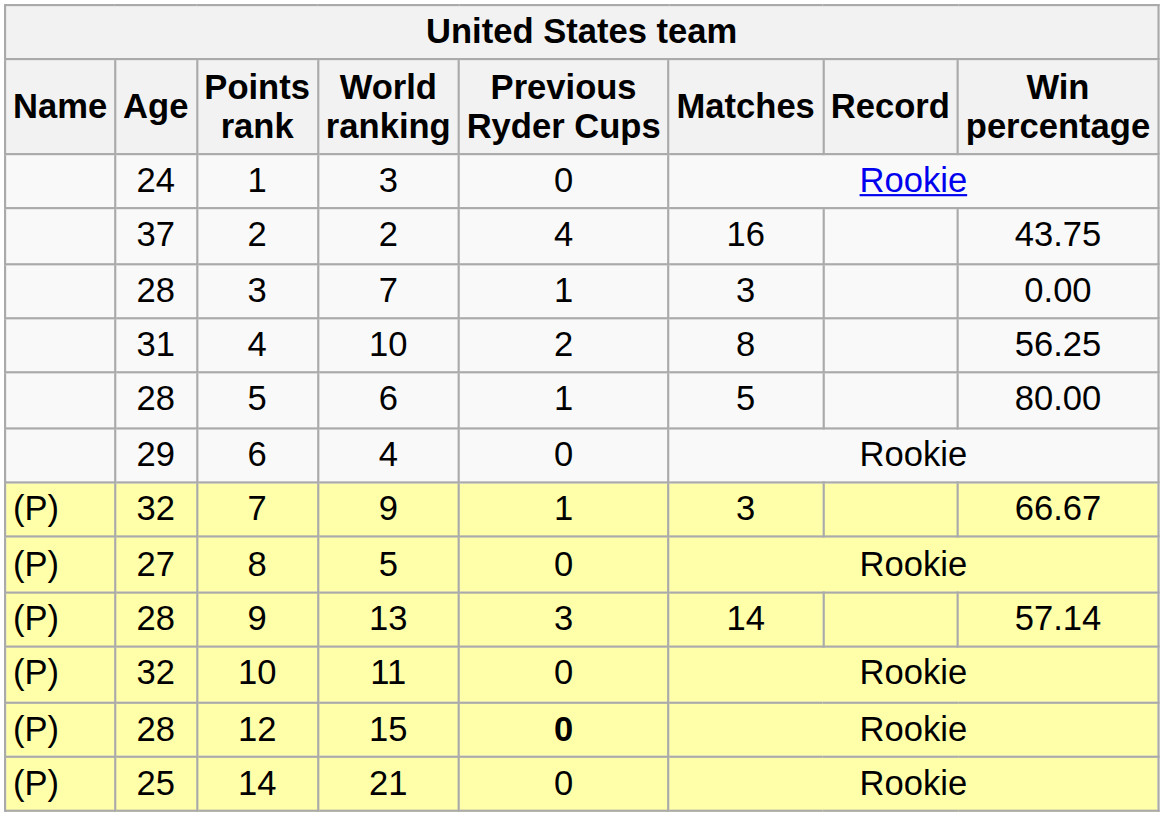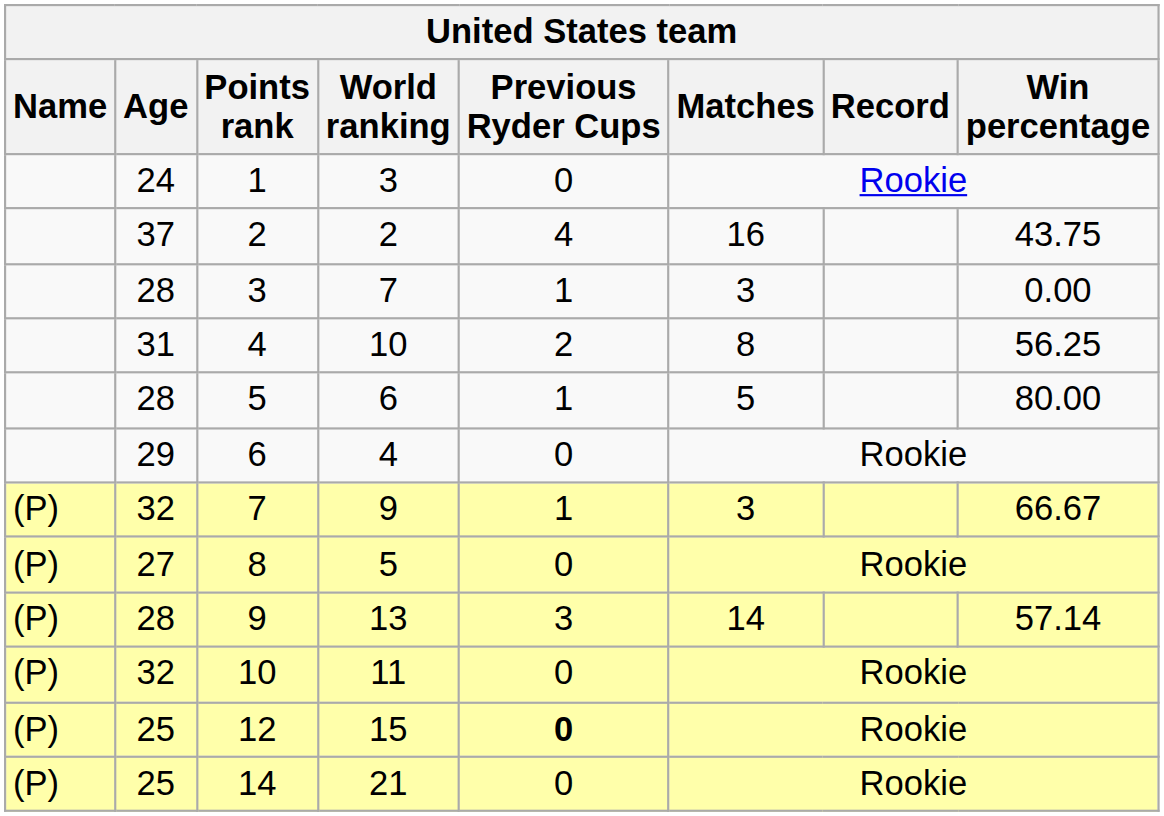12 | Age: 28 -> 25
